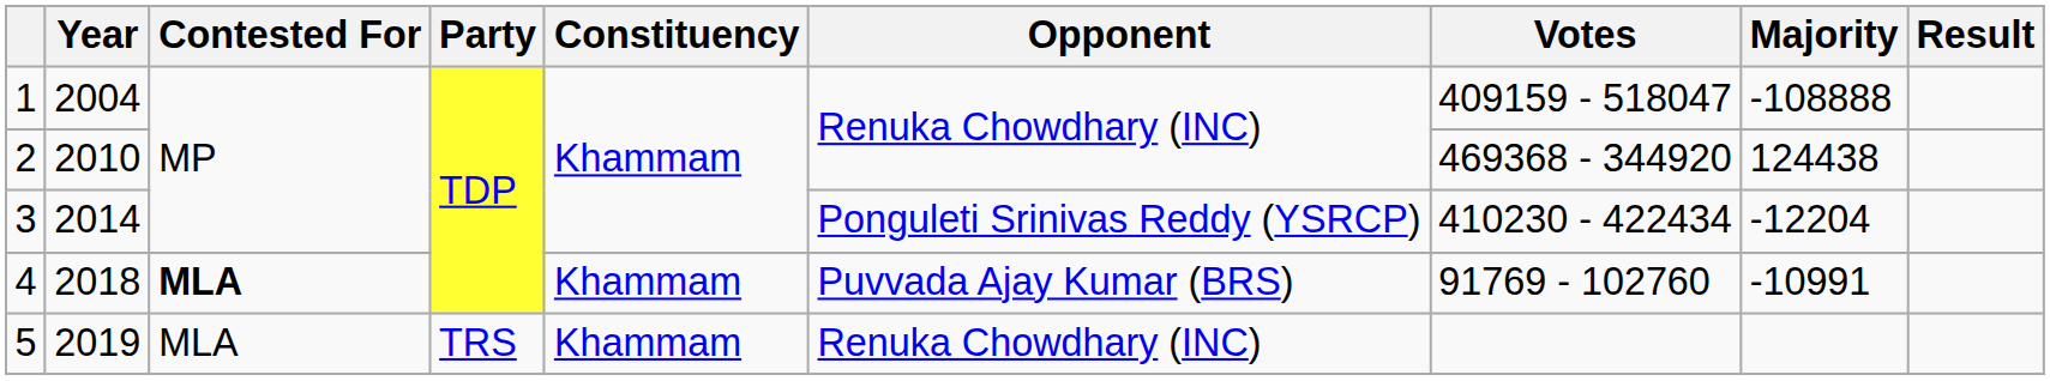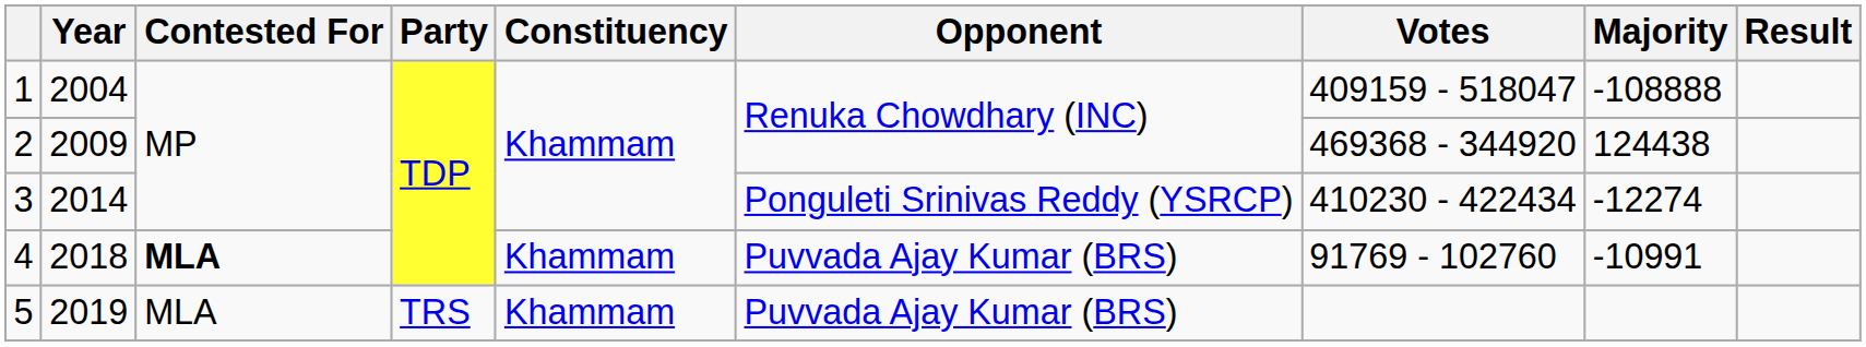2 | Year: 2010 -> 2009
3 | Majority: -12204 -> -12274
5 | Opponent: Renuka Chowdhary (INC) -> Puvvada Ajay Kumar (BRS)
